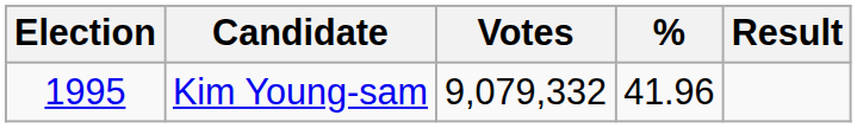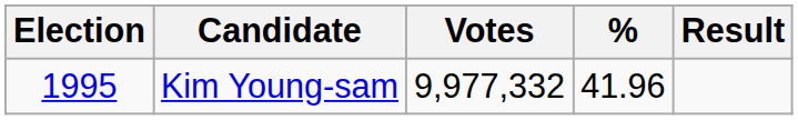Kim Young-sam | Votes: 9,079,332 -> 9,977,332
